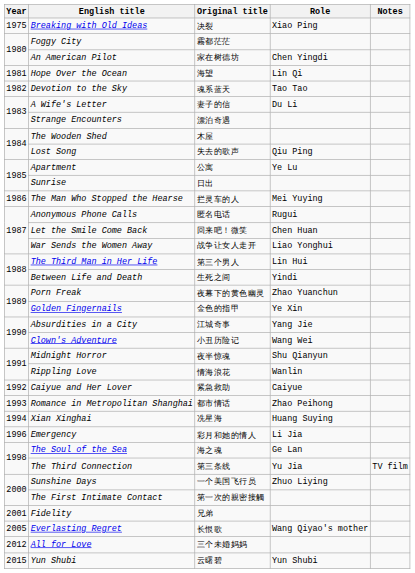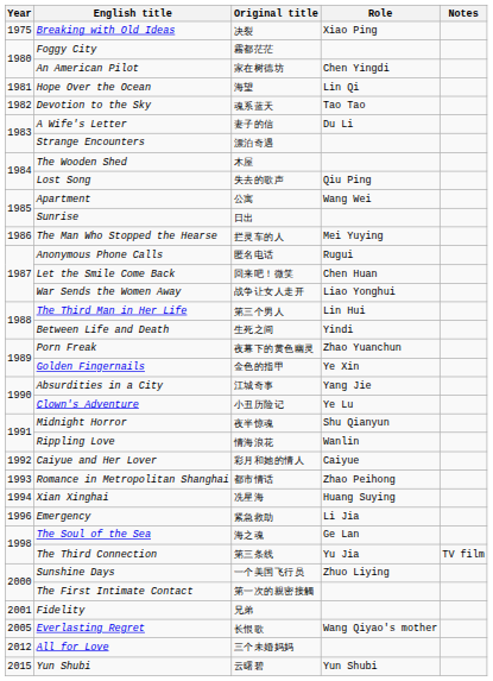Apartment | Role: Ye Lu -> Wang Wei
Clown's Adventure | Role: Wang Wei -> Ye Lu
Caiyue and Her Lover | Original title: 紧急救助 -> 彩月和她的情人
Emergency | Original title: 彩月和她的情人 -> 紧急救助
